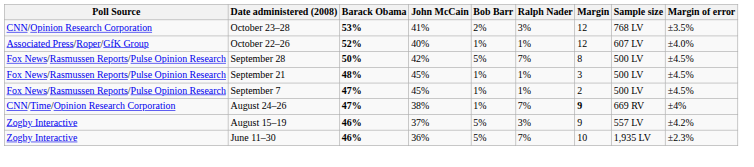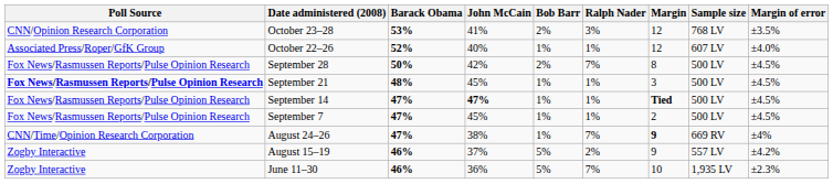September 28 | Bob Barr: 5% -> 2%
September 21 | Poll Source: normal -> bold
+ row: Fox News/Rasmussen Reports/Pulse Opinion Research | September 14 | 47% | 47% | 1% | 1% | Tied | 500 LV | ±4.5%
August 15–19 | Ralph Nader: 3% -> 2%
